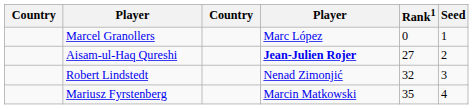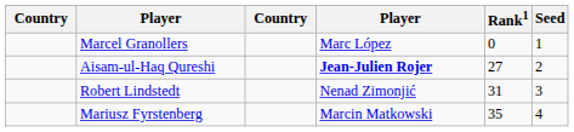Robert Lindstedt | Rank1: 32 -> 31
